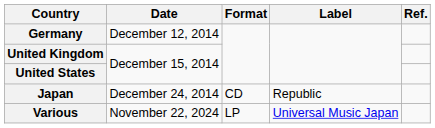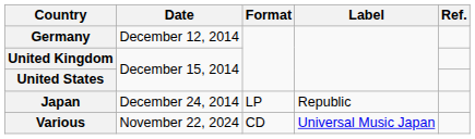Japan | Format: CD -> LP
Various | Format: LP -> CD
